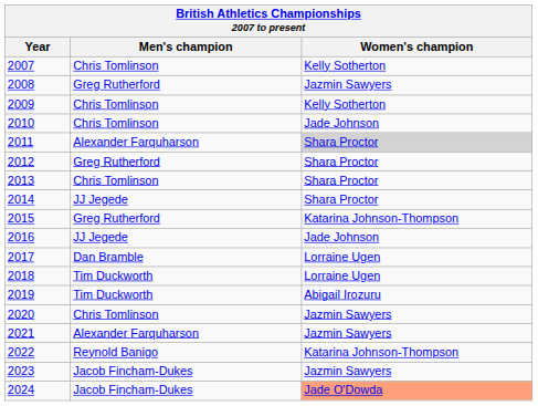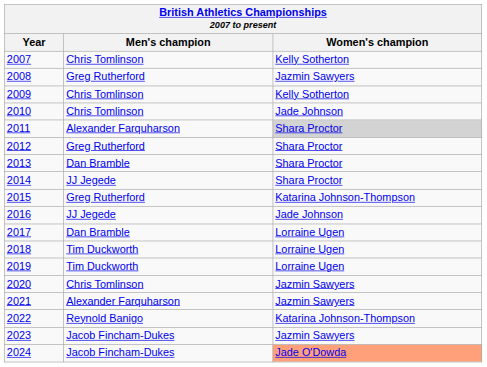2013 | Men's champion: Chris Tomlinson -> Dan Bramble
2019 | Women's champion: Abigail Irozuru -> Lorraine Ugen
